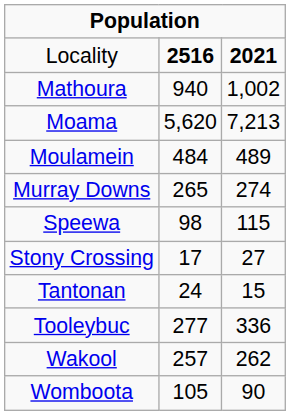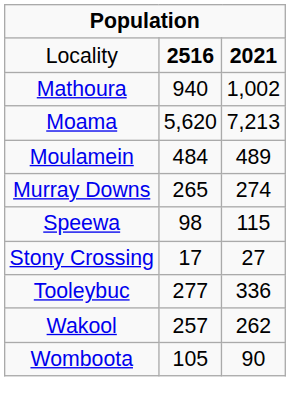- row: Tantonan | 24 | 15
